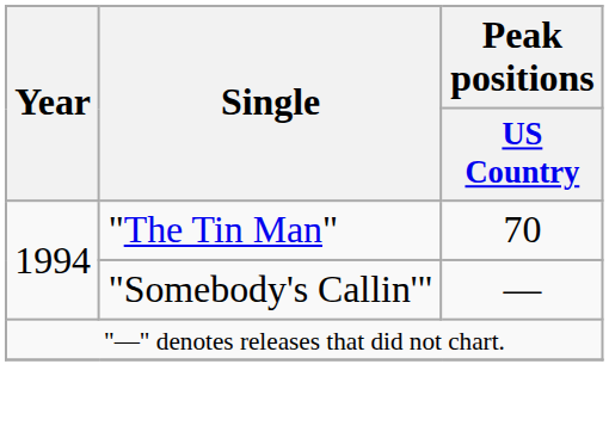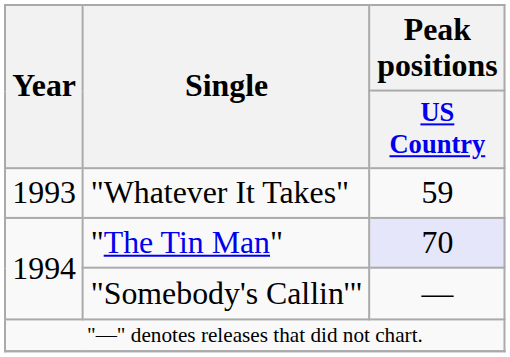+ row: 1993 | "Whatever It Takes" | 59
"The Tin Man" | Peak positions / US Country: no background -> lavender background
